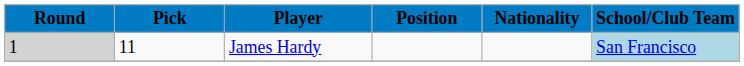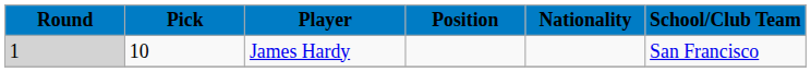James Hardy | Pick: 11 -> 10
James Hardy | School/Club Team: lightblue background -> no background
